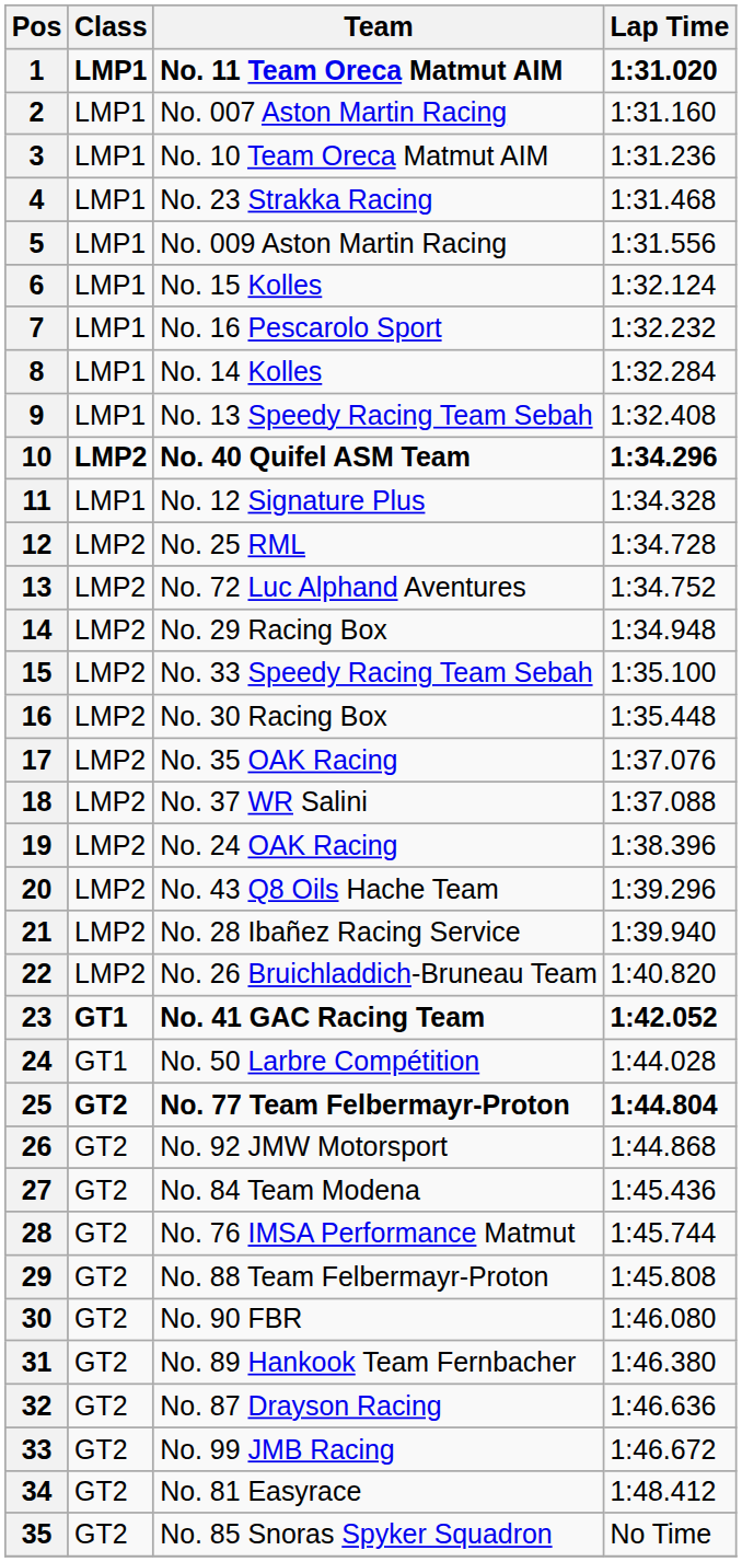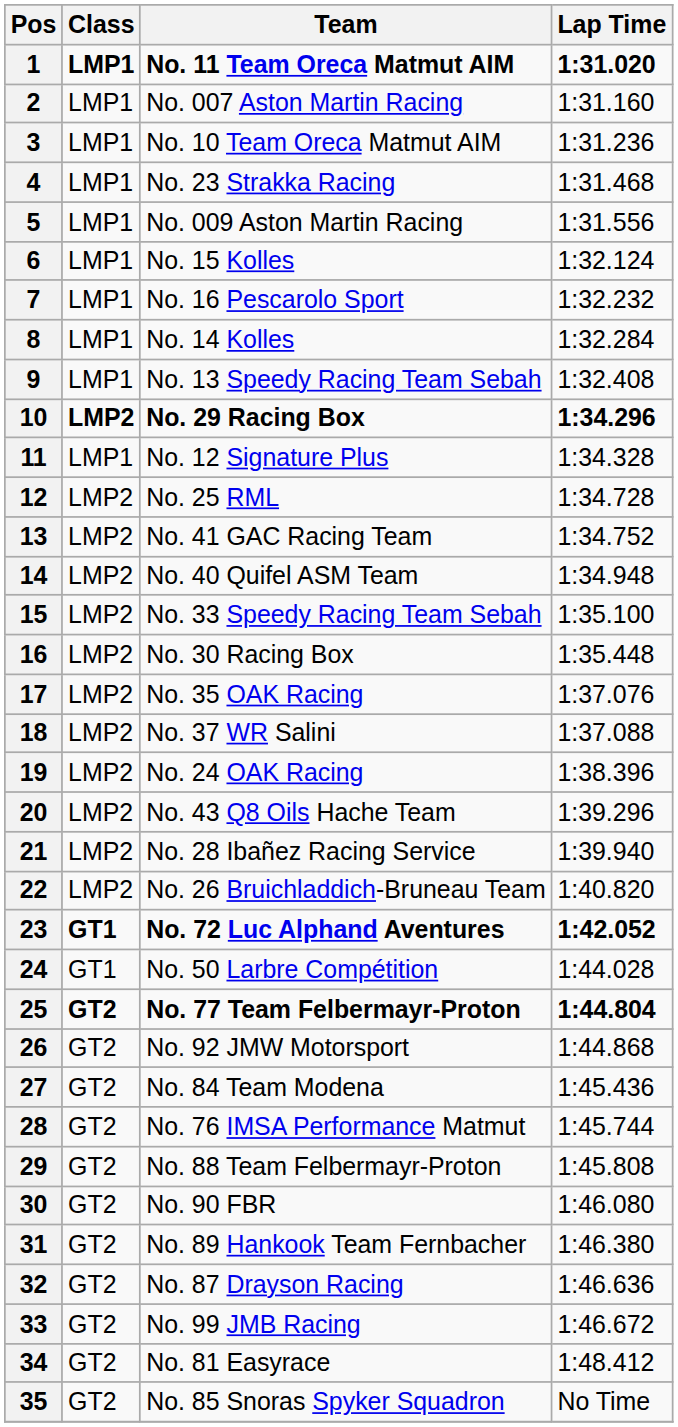10 | Team: No. 40 Quifel ASM Team -> No. 29 Racing Box
13 | Team: No. 72 Luc Alphand Aventures -> No. 41 GAC Racing Team
14 | Team: No. 29 Racing Box -> No. 40 Quifel ASM Team
23 | Team: No. 41 GAC Racing Team -> No. 72 Luc Alphand Aventures
